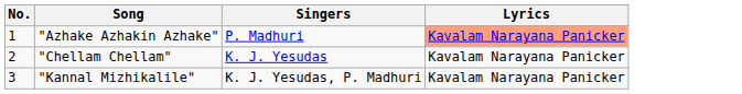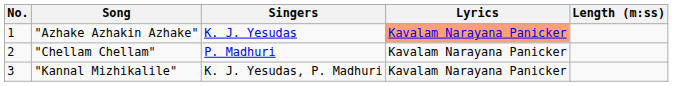+ column: Length (m:ss)
"Azhake Azhakin Azhake" | Singers: P. Madhuri -> K. J. Yesudas
"Chellam Chellam" | Singers: K. J. Yesudas -> P. Madhuri
